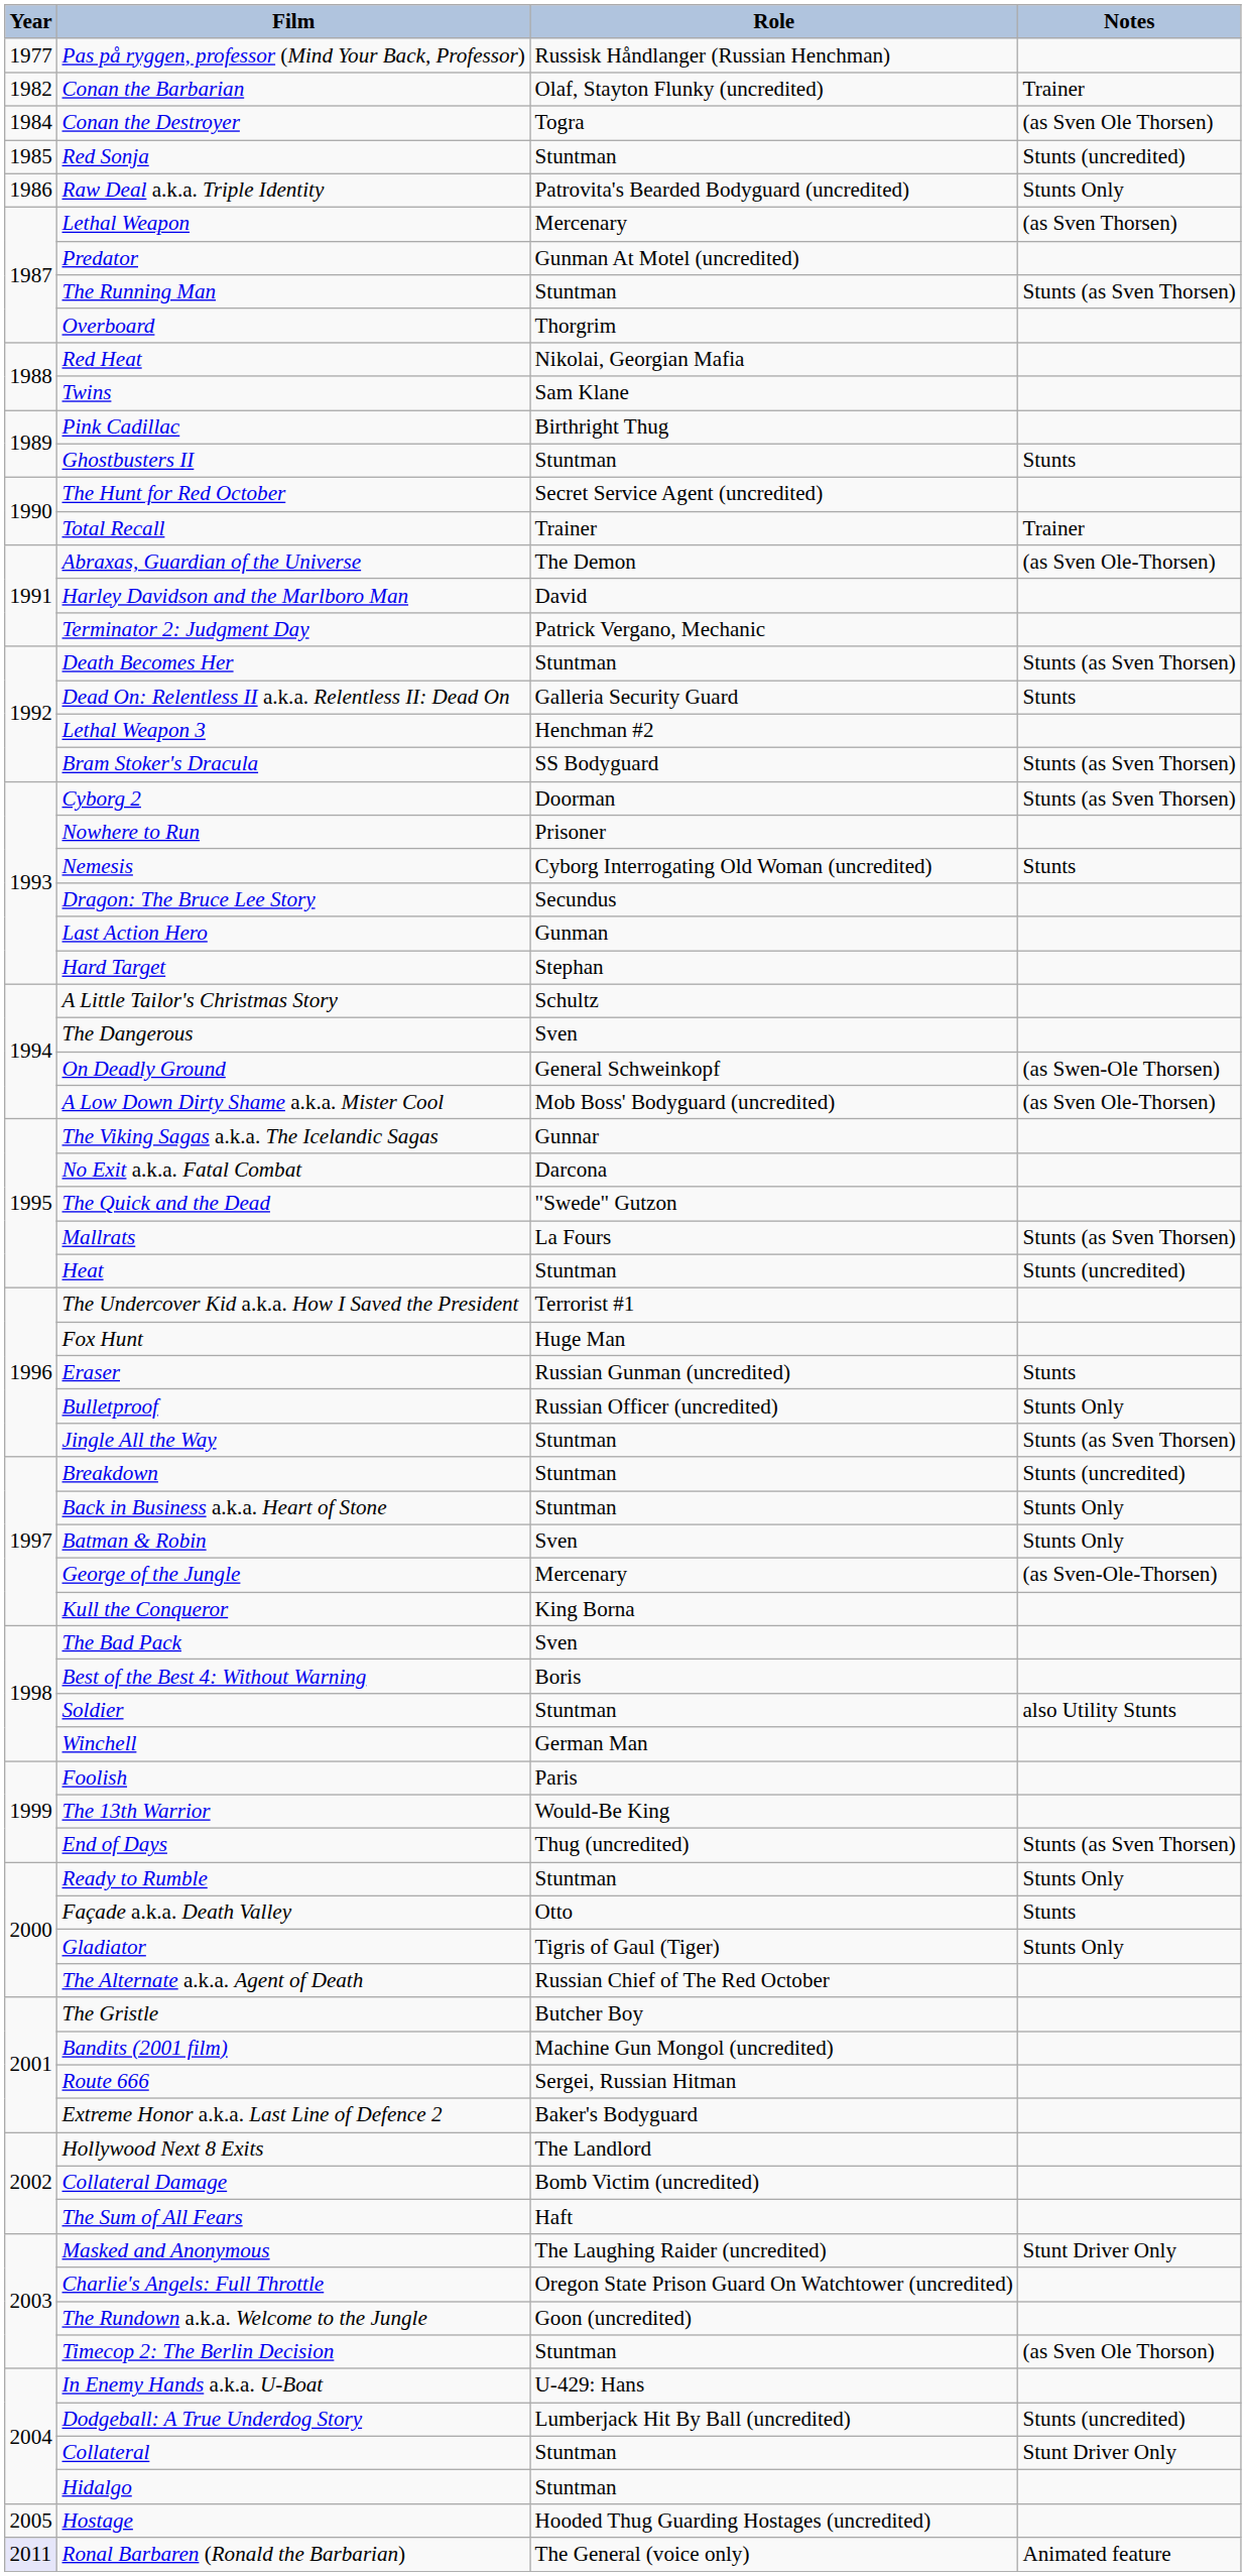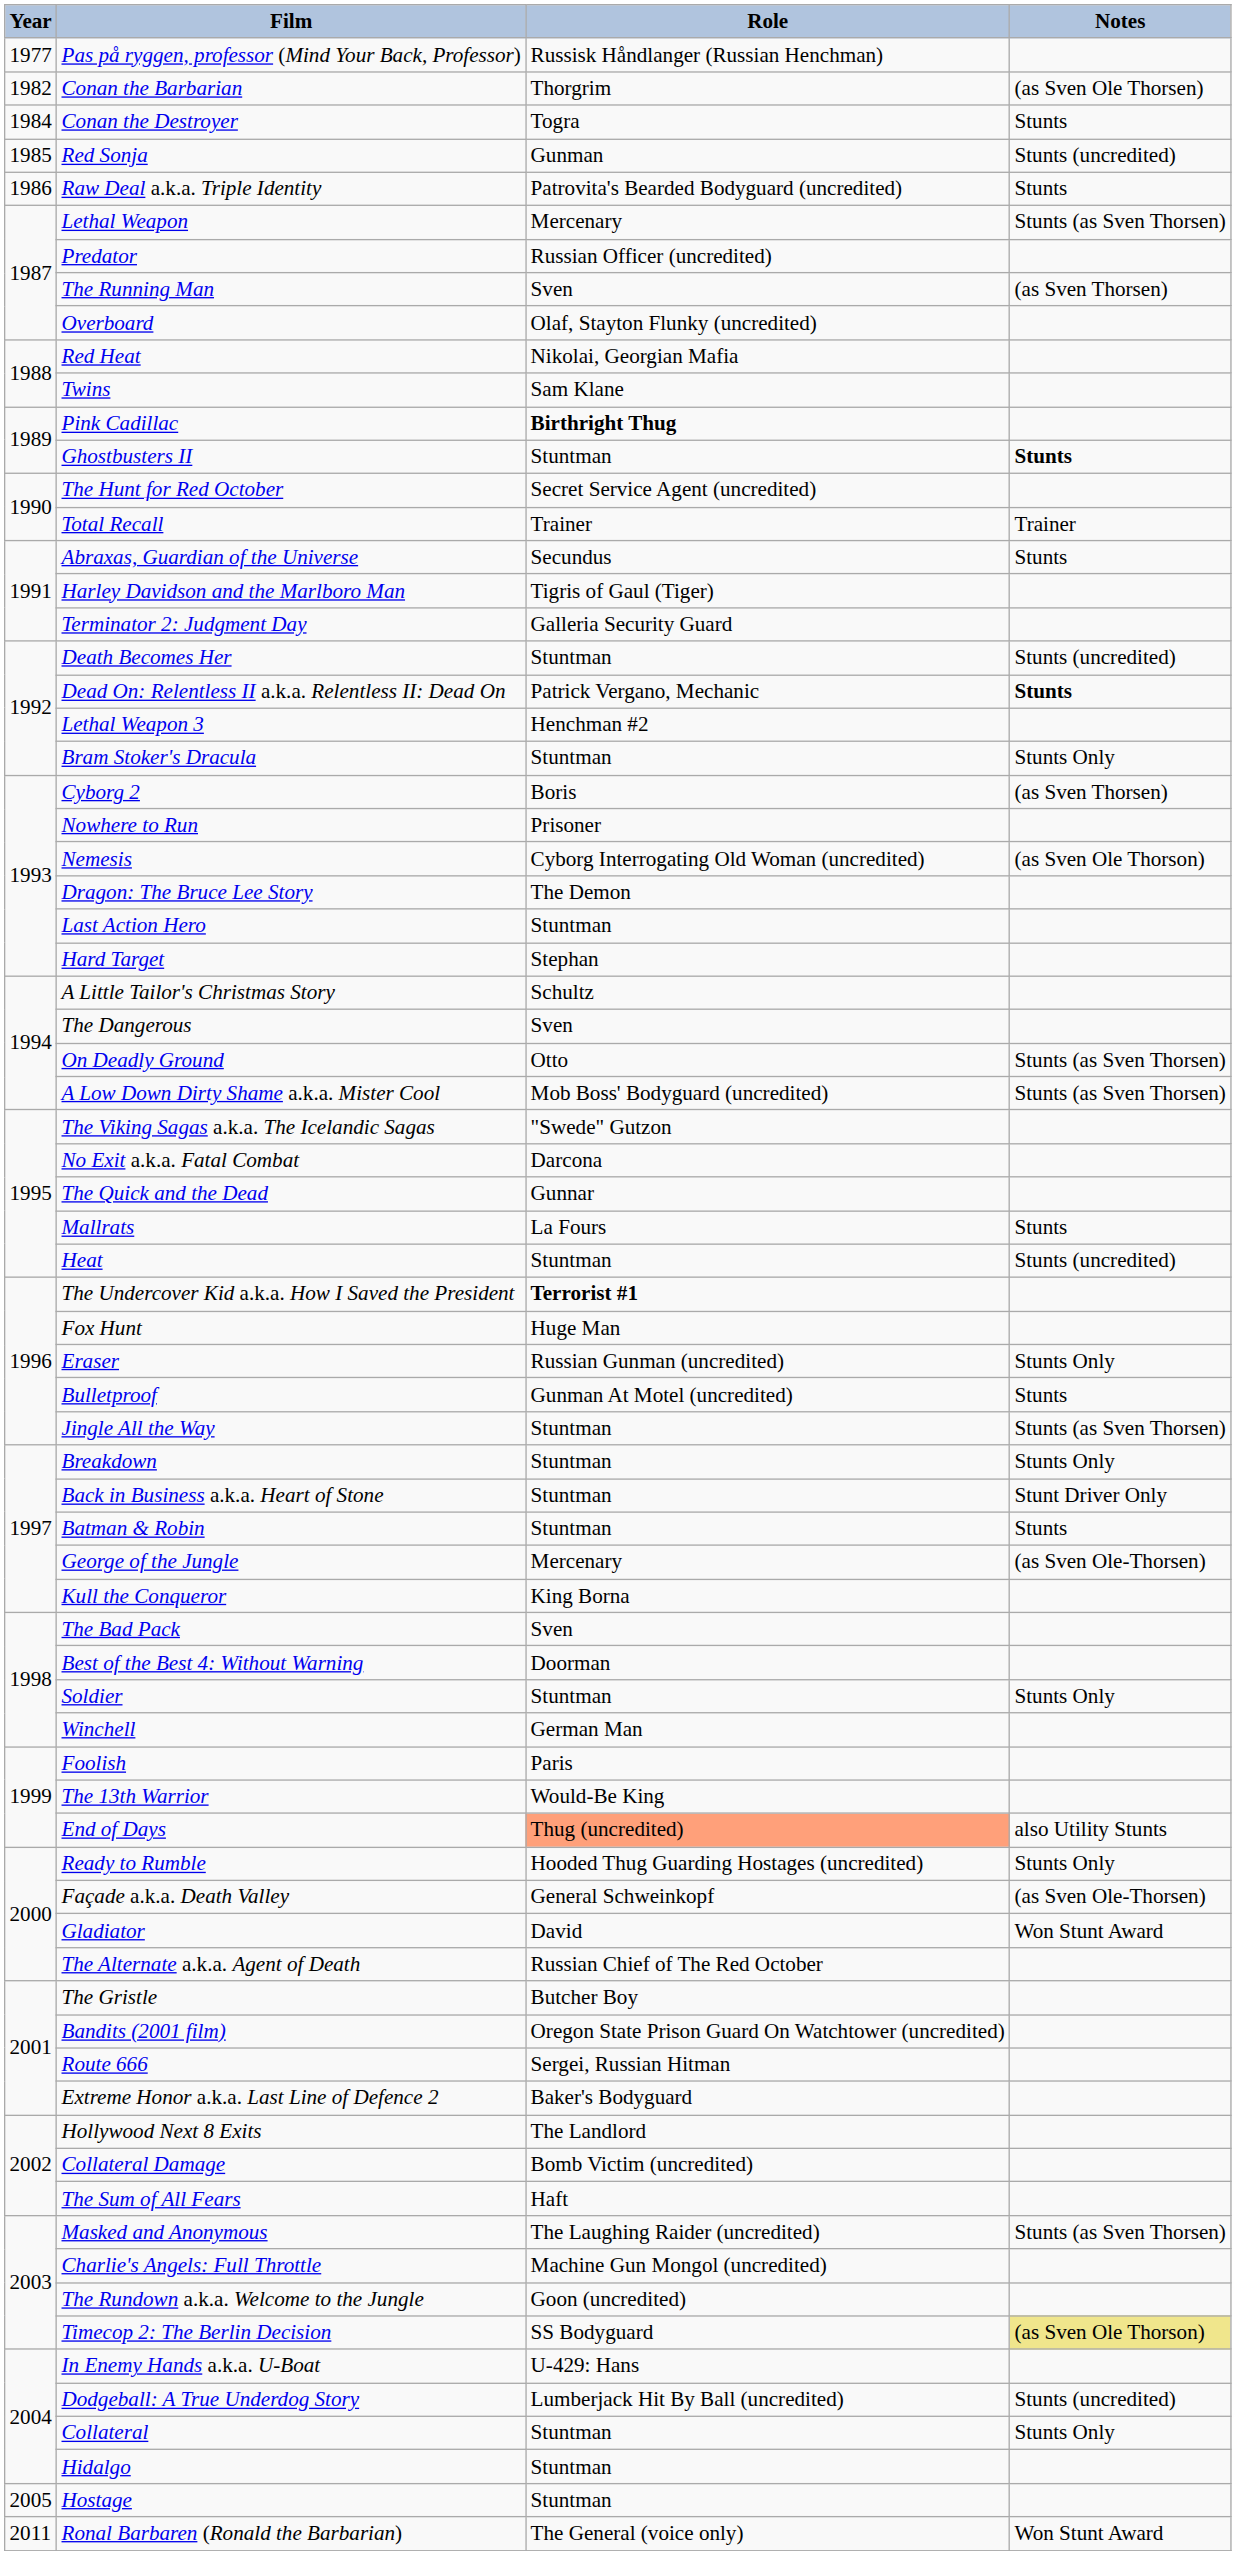Conan the Barbarian | Role: Olaf, Stayton Flunky (uncredited) -> Thorgrim
Conan the Barbarian | Notes: Trainer -> (as Sven Ole Thorsen)
Conan the Destroyer | Notes: (as Sven Ole Thorsen) -> Stunts
Red Sonja | Role: Stuntman -> Gunman
Raw Deal a.k.a. Triple Identity | Notes: Stunts Only -> Stunts
Lethal Weapon | Notes: (as Sven Thorsen) -> Stunts (as Sven Thorsen)
Predator | Role: Gunman At Motel (uncredited) -> Russian Officer (uncredited)
The Running Man | Role: Stuntman -> Sven
The Running Man | Notes: Stunts (as Sven Thorsen) -> (as Sven Thorsen)
Overboard | Role: Thorgrim -> Olaf, Stayton Flunky (uncredited)
Pink Cadillac | Role: normal -> bold
Ghostbusters II | Notes: normal -> bold
Abraxas, Guardian of the Universe | Role: The Demon -> Secundus
Abraxas, Guardian of the Universe | Notes: (as Sven Ole-Thorsen) -> Stunts
Harley Davidson and the Marlboro Man | Role: David -> Tigris of Gaul (Tiger)
Terminator 2: Judgment Day | Role: Patrick Vergano, Mechanic -> Galleria Security Guard
Death Becomes Her | Notes: Stunts (as Sven Thorsen) -> Stunts (uncredited)
Dead On: Relentless II a.k.a. Relentless II: Dead On | Role: Galleria Security Guard -> Patrick Vergano, Mechanic
Dead On: Relentless II a.k.a. Relentless II: Dead On | Notes: normal -> bold
Bram Stoker's Dracula | Role: SS Bodyguard -> Stuntman
Bram Stoker's Dracula | Notes: Stunts (as Sven Thorsen) -> Stunts Only
Cyborg 2 | Role: Doorman -> Boris
Cyborg 2 | Notes: Stunts (as Sven Thorsen) -> (as Sven Thorsen)
Nemesis | Notes: Stunts -> (as Sven Ole Thorson)
Dragon: The Bruce Lee Story | Role: Secundus -> The Demon
Last Action Hero | Role: Gunman -> Stuntman
On Deadly Ground | Role: General Schweinkopf -> Otto
On Deadly Ground | Notes: (as Swen-Ole Thorsen) -> Stunts (as Sven Thorsen)
A Low Down Dirty Shame a.k.a. Mister Cool | Notes: (as Sven Ole-Thorsen) -> Stunts (as Sven Thorsen)
The Viking Sagas a.k.a. The Icelandic Sagas | Role: Gunnar -> "Swede" Gutzon
The Quick and the Dead | Role: "Swede" Gutzon -> Gunnar
Mallrats | Notes: Stunts (as Sven Thorsen) -> Stunts
The Undercover Kid a.k.a. How I Saved the President | Role: normal -> bold
Eraser | Notes: Stunts -> Stunts Only
Bulletproof | Role: Russian Officer (uncredited) -> Gunman At Motel (uncredited)
Bulletproof | Notes: Stunts Only -> Stunts
Breakdown | Notes: Stunts (uncredited) -> Stunts Only
Back in Business a.k.a. Heart of Stone | Notes: Stunts Only -> Stunt Driver Only
Batman & Robin | Role: Sven -> Stuntman
Batman & Robin | Notes: Stunts Only -> Stunts
George of the Jungle | Notes: (as Sven-Ole-Thorsen) -> (as Sven Ole-Thorsen)
Best of the Best 4: Without Warning | Role: Boris -> Doorman
Soldier | Notes: also Utility Stunts -> Stunts Only
End of Days | Role: no background -> lightsalmon background
End of Days | Notes: Stunts (as Sven Thorsen) -> also Utility Stunts
Ready to Rumble | Role: Stuntman -> Hooded Thug Guarding Hostages (uncredited)
Façade a.k.a. Death Valley | Role: Otto -> General Schweinkopf
Façade a.k.a. Death Valley | Notes: Stunts -> (as Sven Ole-Thorsen)
Gladiator | Role: Tigris of Gaul (Tiger) -> David
Gladiator | Notes: Stunts Only -> Won Stunt Award
Bandits (2001 film) | Role: Machine Gun Mongol (uncredited) -> Oregon State Prison Guard On Watchtower (uncredited)
Masked and Anonymous | Notes: Stunt Driver Only -> Stunts (as Sven Thorsen)
Charlie's Angels: Full Throttle | Role: Oregon State Prison Guard On Watchtower (uncredited) -> Machine Gun Mongol (uncredited)
Timecop 2: The Berlin Decision | Role: Stuntman -> SS Bodyguard
Timecop 2: The Berlin Decision | Notes: no background -> khaki background
Collateral | Notes: Stunt Driver Only -> Stunts Only
Hostage | Role: Hooded Thug Guarding Hostages (uncredited) -> Stuntman
Ronal Barbaren (Ronald the Barbarian) | Year: lavender background -> no background
Ronal Barbaren (Ronald the Barbarian) | Notes: Animated feature -> Won Stunt Award
